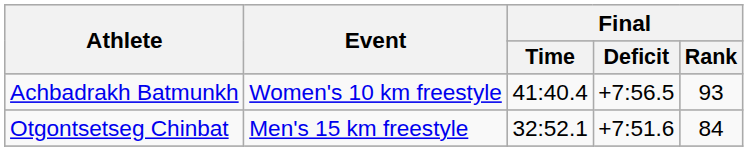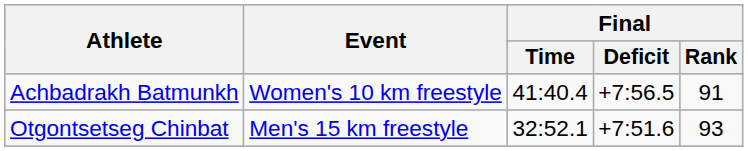Achbadrakh Batmunkh | Final / Rank: 93 -> 91
Otgontsetseg Chinbat | Final / Rank: 84 -> 93
